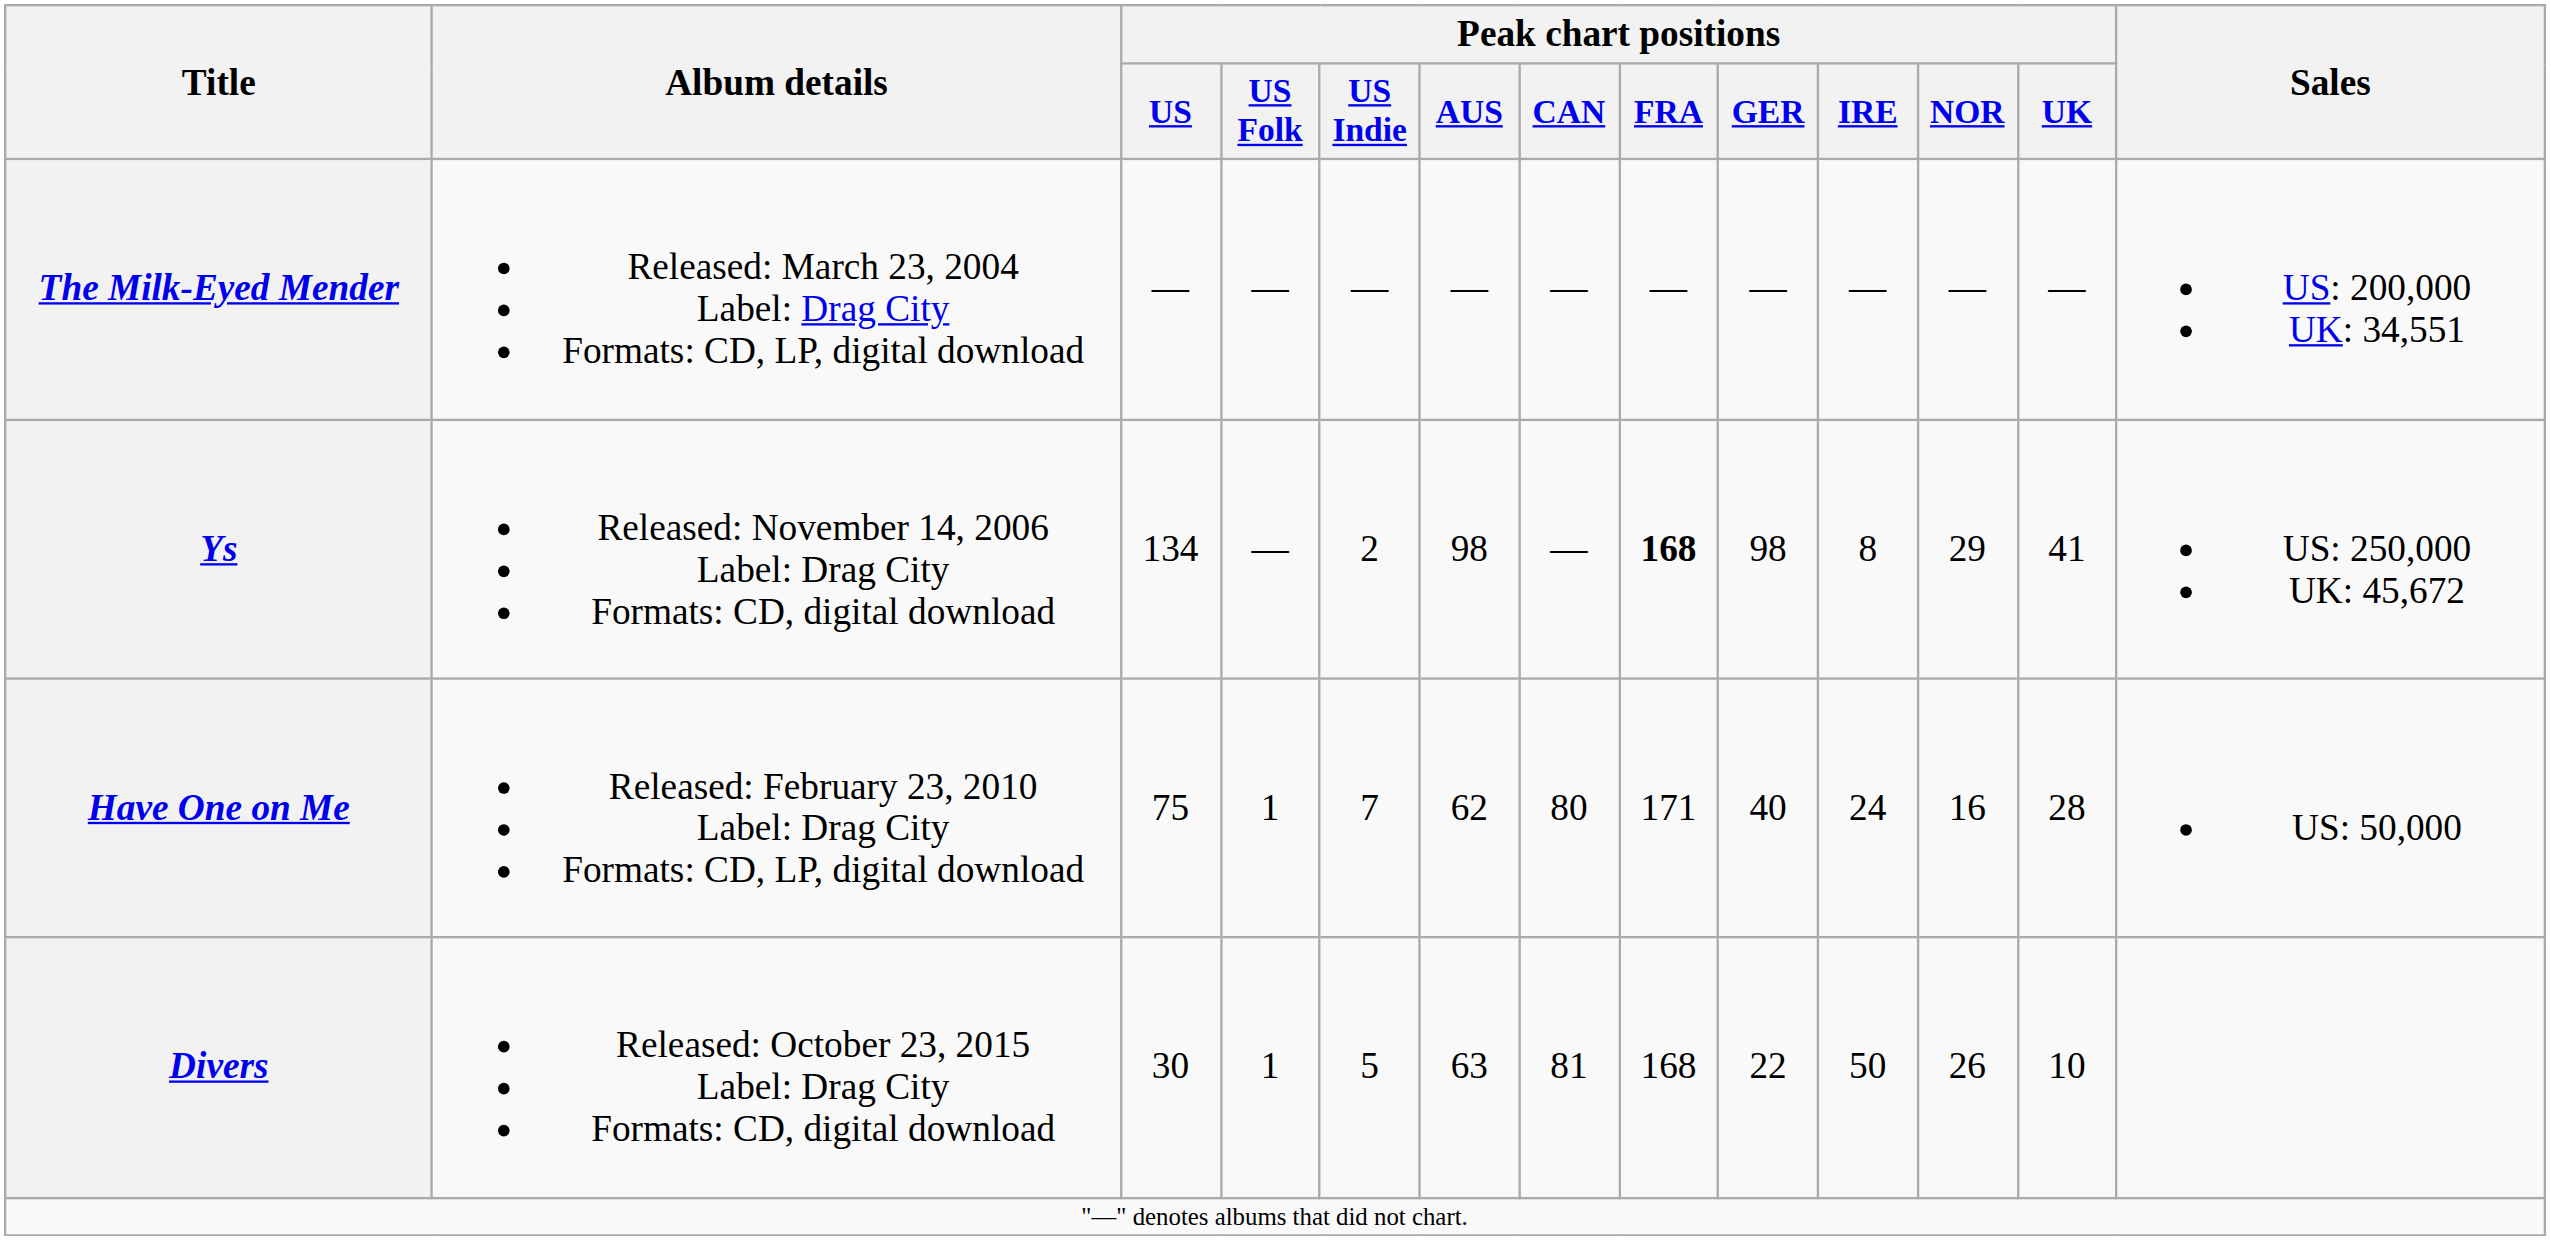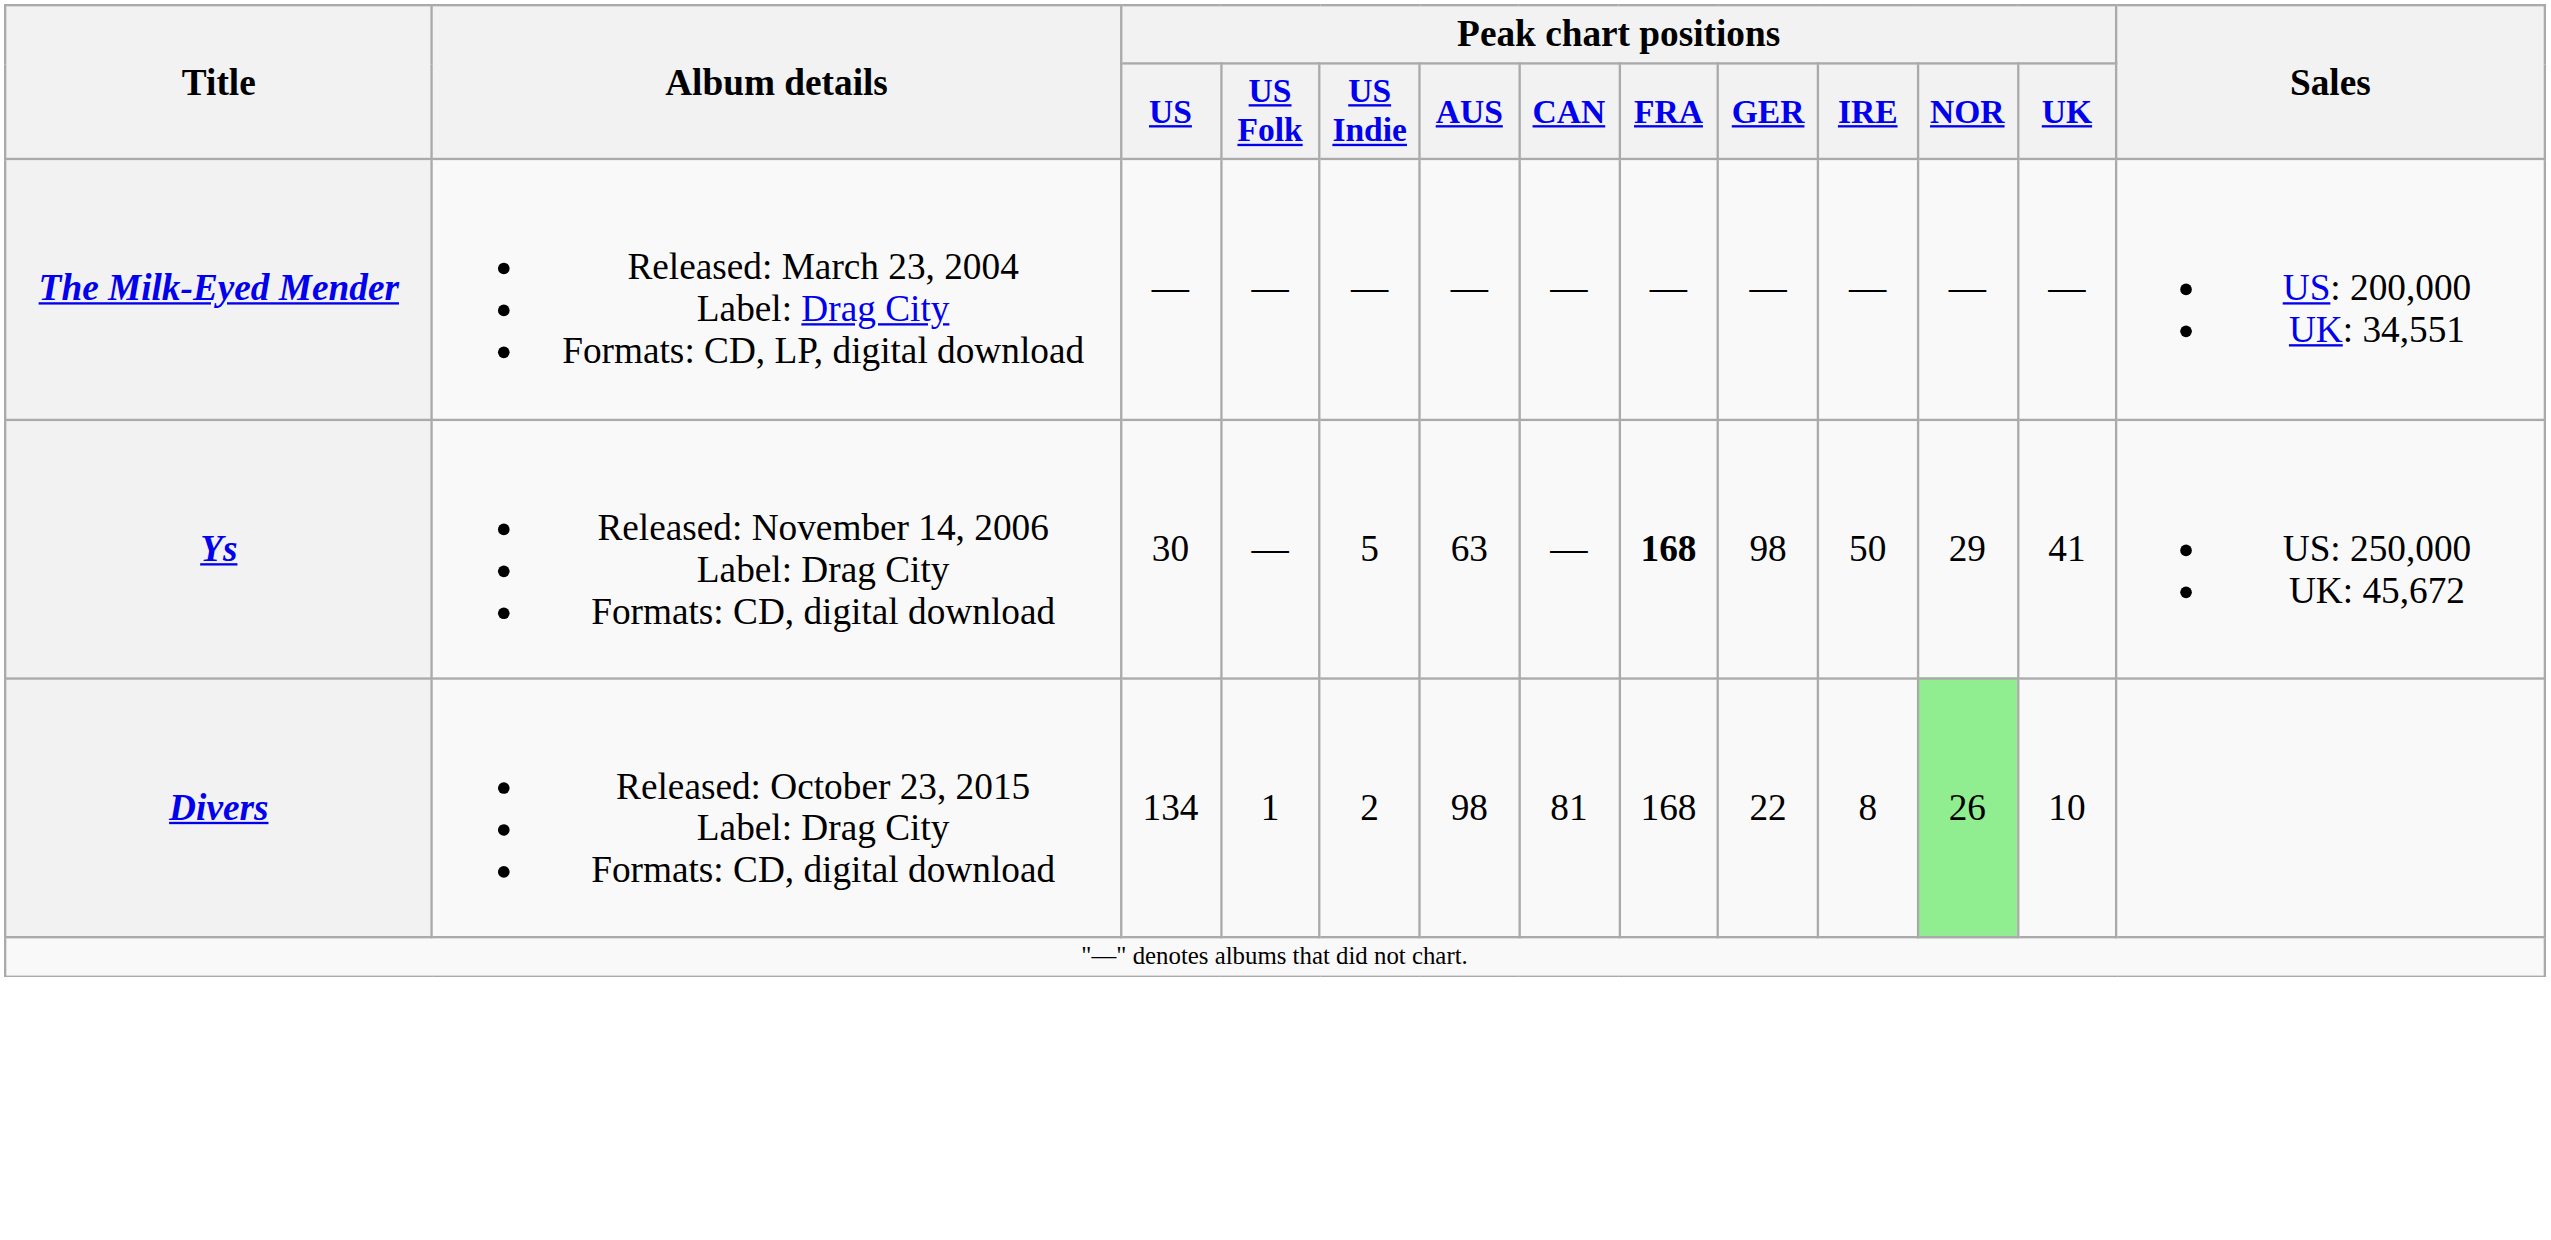Ys | Peak chart positions / US: 134 -> 30
Ys | Peak chart positions / US Indie: 2 -> 5
Ys | Peak chart positions / AUS: 98 -> 63
Ys | Peak chart positions / IRE: 8 -> 50
- row: Have One on Me | Released: February 23, 2010 Label: Drag City Formats: CD, LP, digital download | 75 | 1 | 7 | 62 | 80 | 171 | 40 | 24 | 16 | 28 | US: 50,000
Divers | Peak chart positions / US: 30 -> 134
Divers | Peak chart positions / US Indie: 5 -> 2
Divers | Peak chart positions / AUS: 63 -> 98
Divers | Peak chart positions / IRE: 50 -> 8
Divers | Peak chart positions / NOR: no background -> lightgreen background
